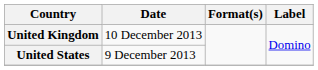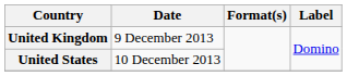United Kingdom | Date: 10 December 2013 -> 9 December 2013
United States | Date: 9 December 2013 -> 10 December 2013
